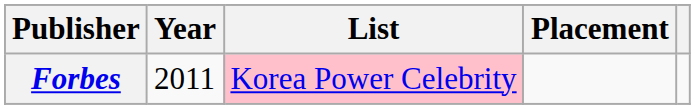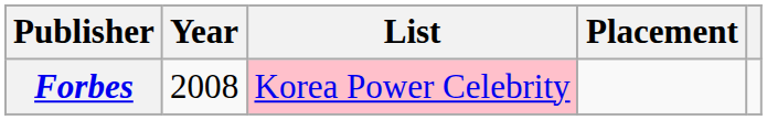Forbes | Year: 2011 -> 2008
